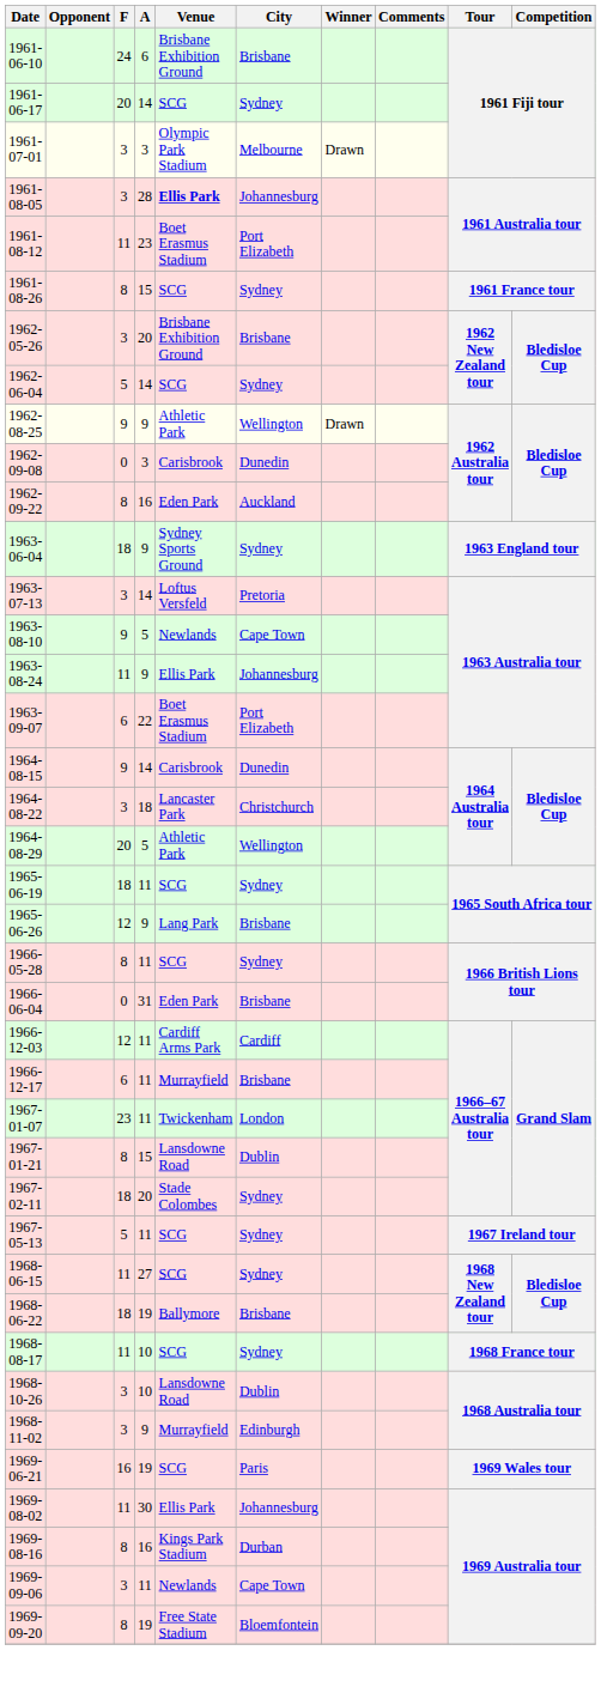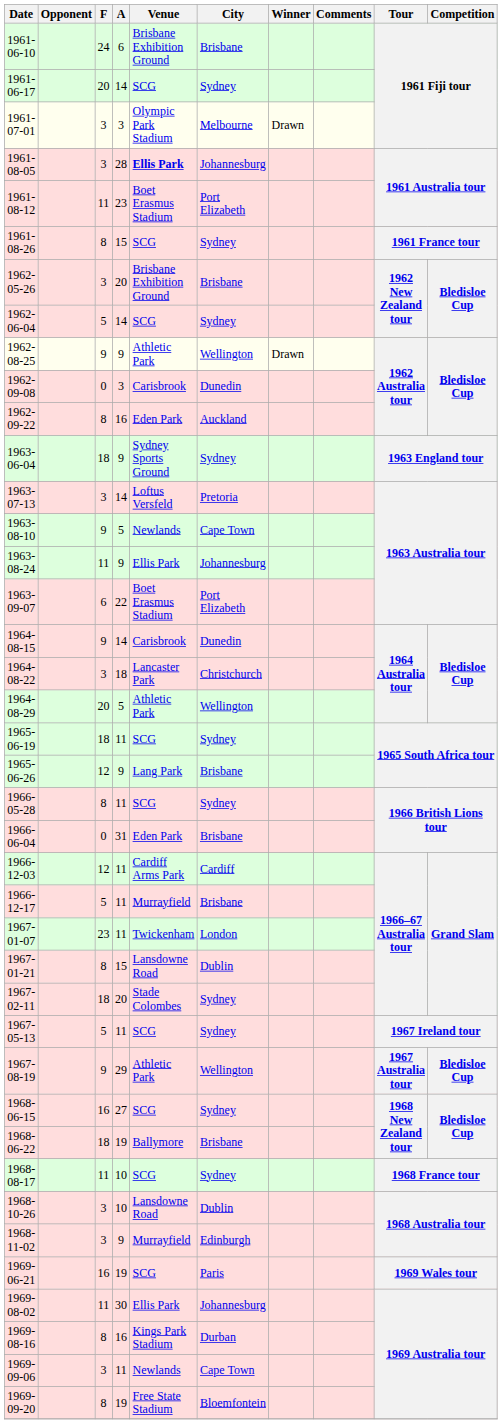1966-12-17 | F: 6 -> 5
+ row: 1967-08-19 | 9 | 29 | Athletic Park | Wellington | 1967 Australia tour | Bledisloe Cup
1968-06-15 | F: 11 -> 16
